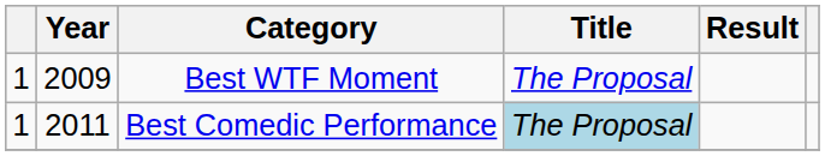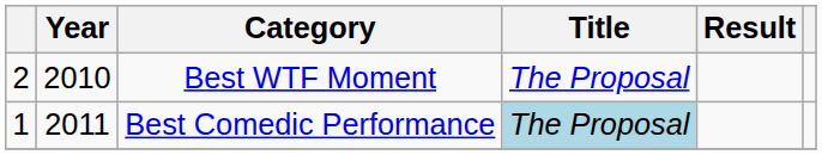Best WTF Moment | column 1: 1 -> 2
Best WTF Moment | Year: 2009 -> 2010
